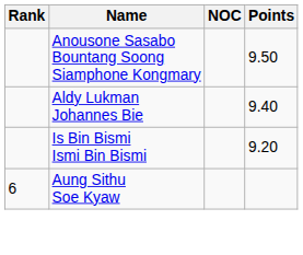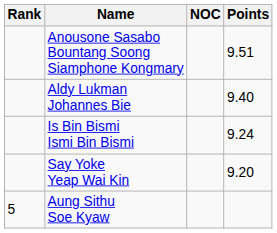Anousone Sasabo Bountang Soong Siamphone Kongmary | Points: 9.50 -> 9.51
Is Bin Bismi Ismi Bin Bismi | Points: 9.20 -> 9.24
+ row: Say Yoke Yeap Wai Kin | 9.20
Aung Sithu Soe Kyaw | Rank: 6 -> 5
